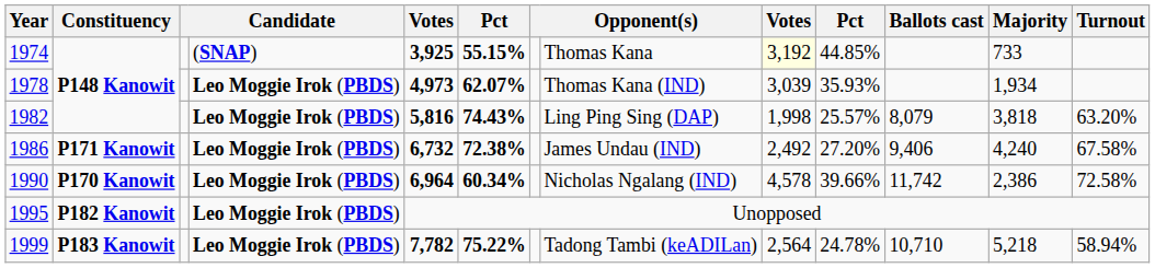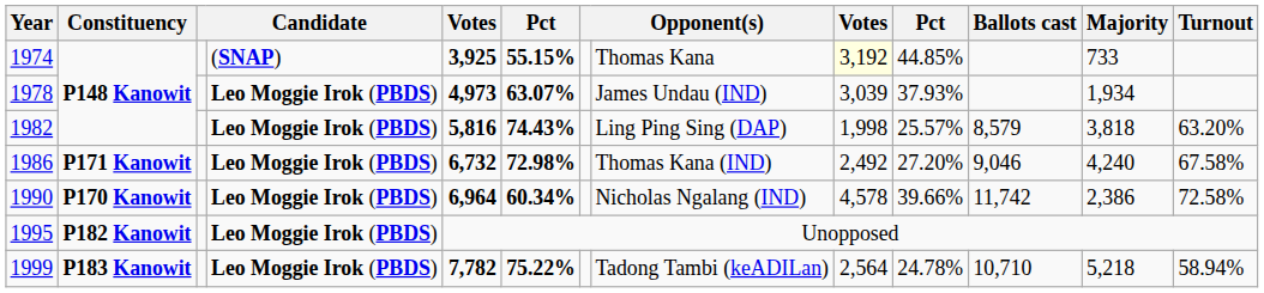1978 | column 6: 62.07% -> 63.07%
1978 | column 8: Thomas Kana (IND) -> James Undau (IND)
1978 | column 10: 35.93% -> 37.93%
1982 | Ballots cast: 8,079 -> 8,579
1986 | column 6: 72.38% -> 72.98%
1986 | column 8: James Undau (IND) -> Thomas Kana (IND)
1986 | Ballots cast: 9,406 -> 9,046
